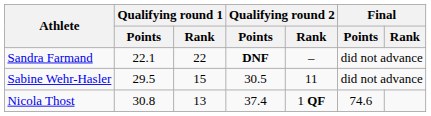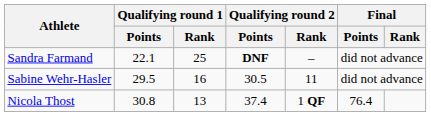Sandra Farmand | Qualifying round 1 / Rank: 22 -> 25
Sabine Wehr-Hasler | Qualifying round 1 / Rank: 15 -> 16
Nicola Thost | Final / Points: 74.6 -> 76.4
